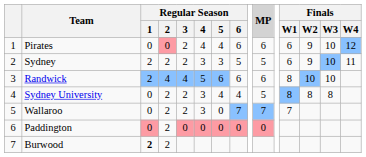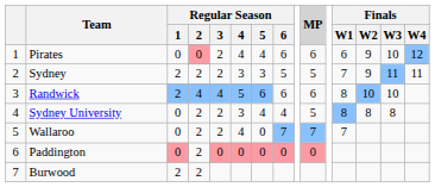Sydney | Finals / W1: 6 -> 7
Sydney | Finals / W3: 10 -> 11
Wallaroo | Regular Season / 4: 3 -> 4
Burwood | Regular Season / 1: bold -> normal
